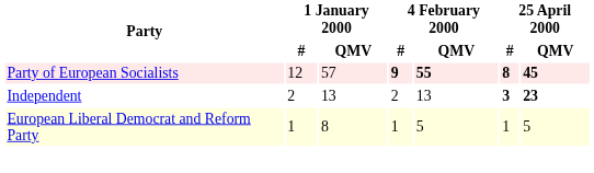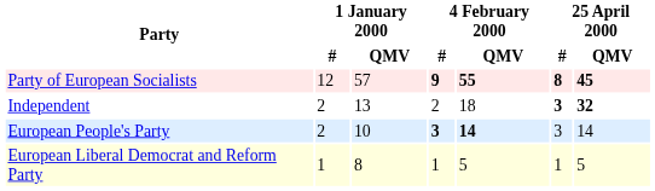Independent | 4 February 2000 / QMV: 13 -> 18
Independent | 25 April 2000 / QMV: 23 -> 32
+ row: European People's Party | 2 | 10 | 3 | 14 | 3 | 14
